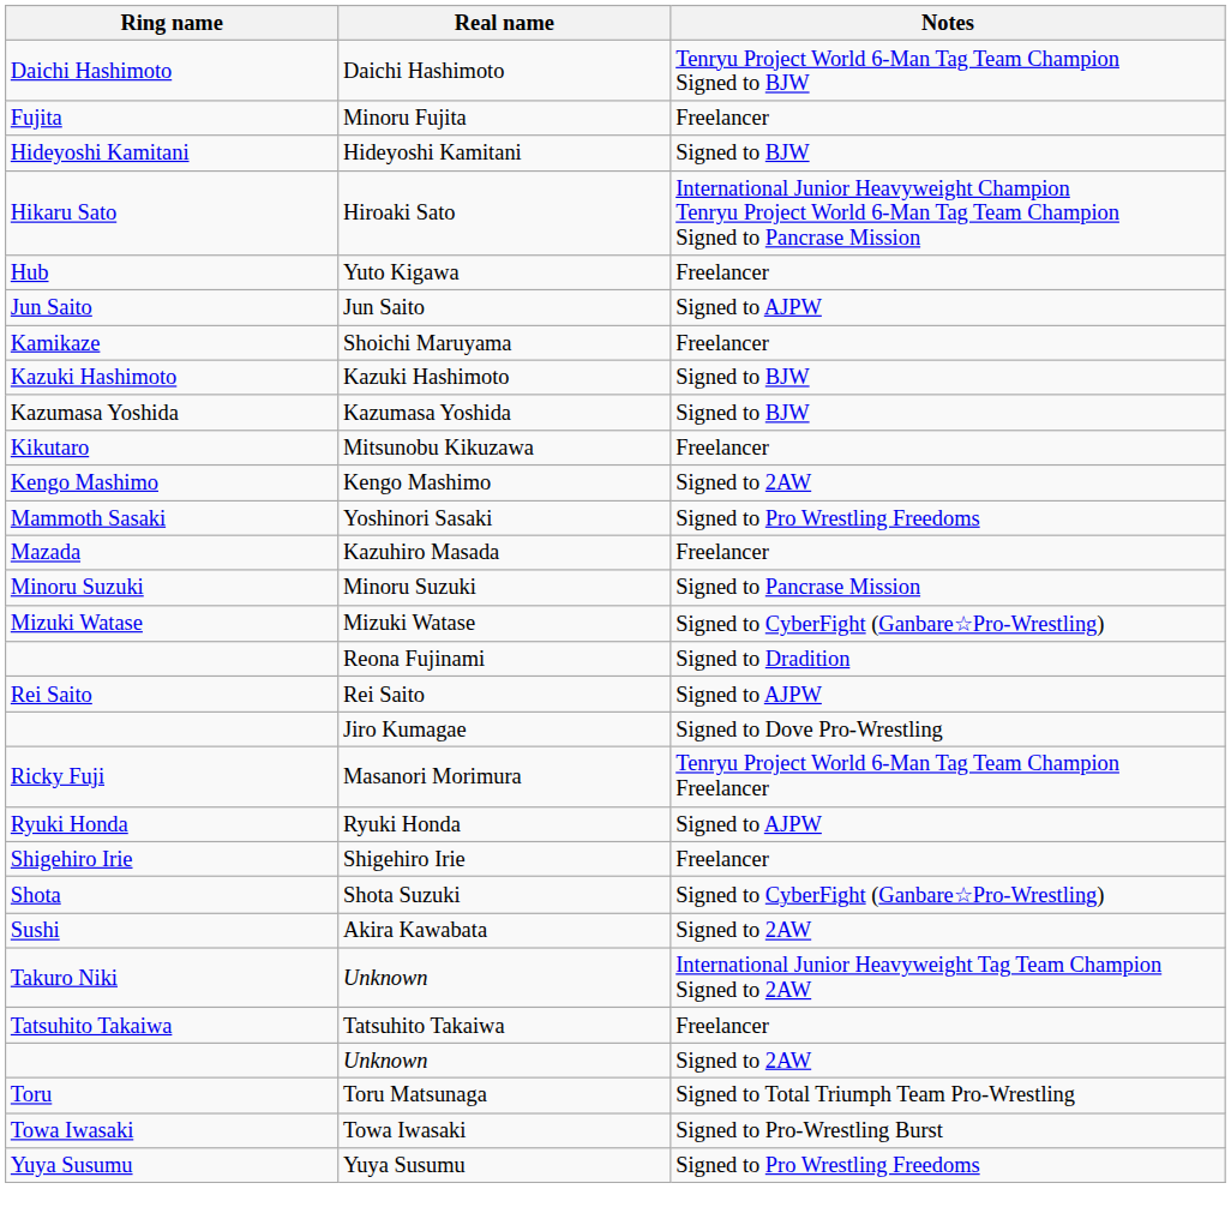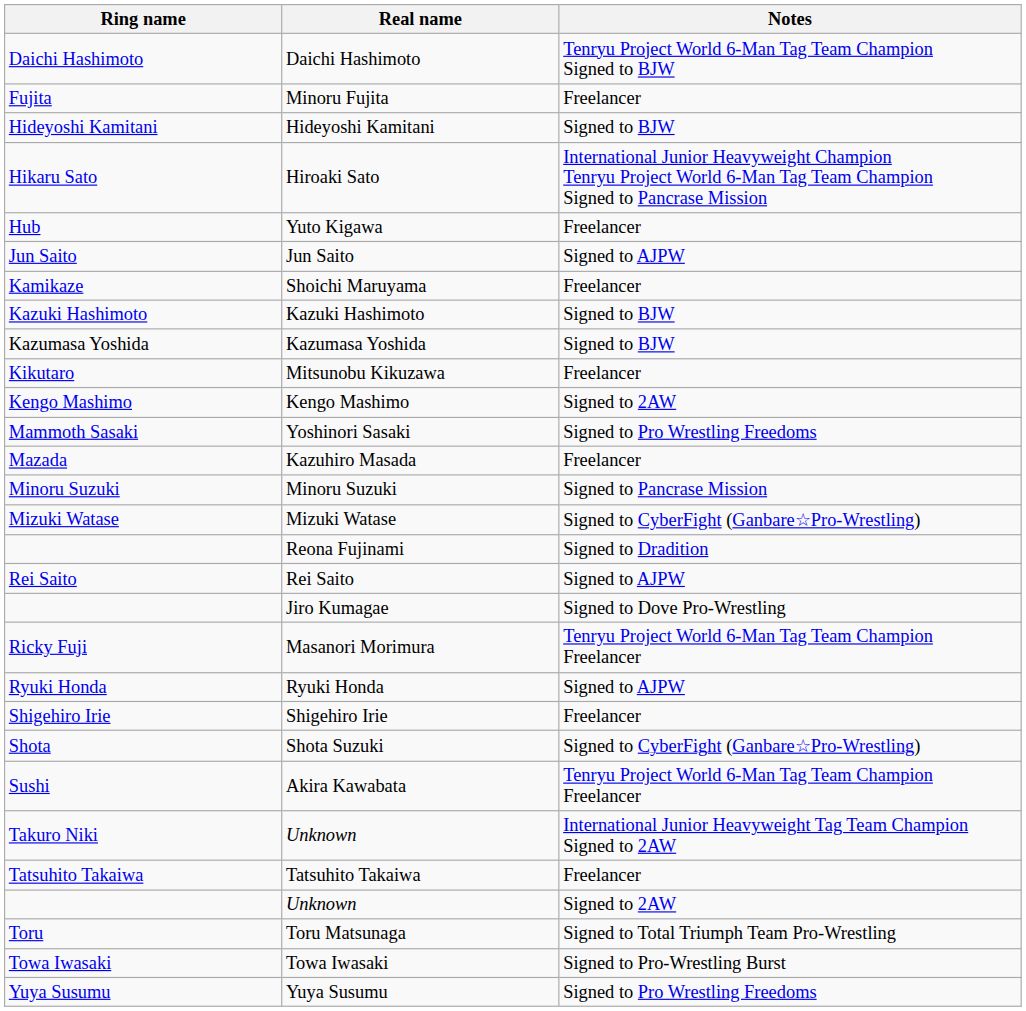Akira Kawabata | Notes: Signed to 2AW -> Tenryu Project World 6-Man Tag Team Champion Freelancer
